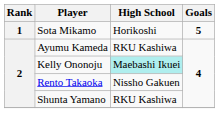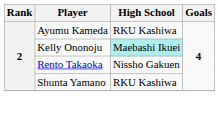- row: 1 | Sota Mikamo | Horikoshi | 5
